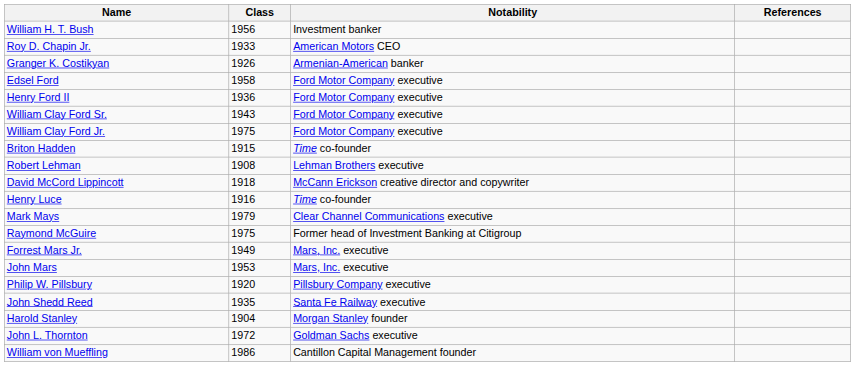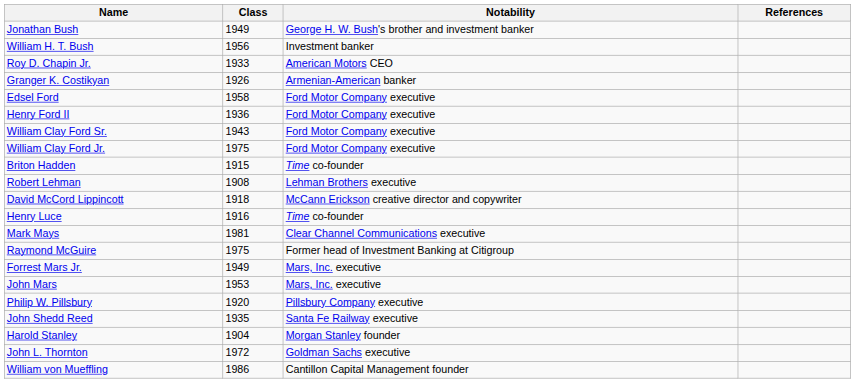+ row: Jonathan Bush | 1949 | George H. W. Bush's brother and investment banker
Mark Mays | Class: 1979 -> 1981
